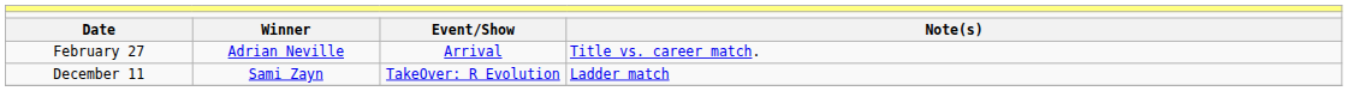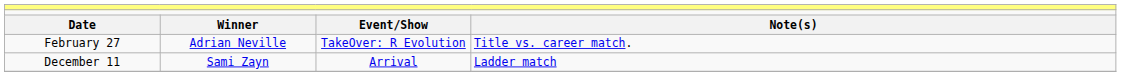February 27 | column 3: Arrival -> TakeOver: R Evolution
December 11 | column 3: TakeOver: R Evolution -> Arrival
